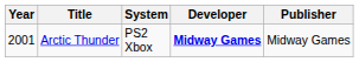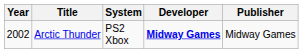Arctic Thunder | Year: 2001 -> 2002
